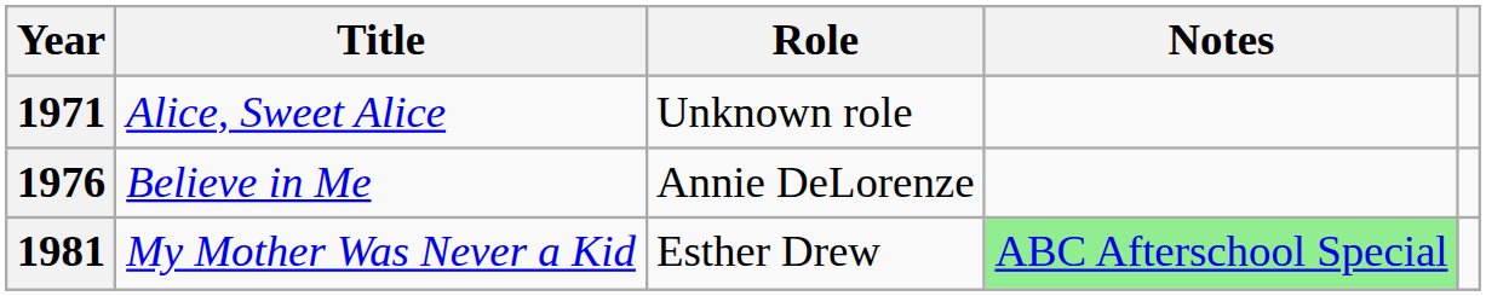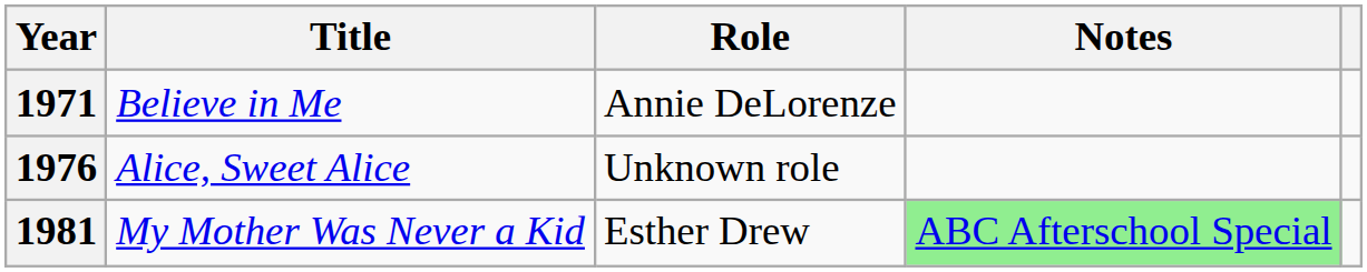1971 | Title: Alice, Sweet Alice -> Believe in Me
1971 | Role: Unknown role -> Annie DeLorenze
1976 | Title: Believe in Me -> Alice, Sweet Alice
1976 | Role: Annie DeLorenze -> Unknown role
